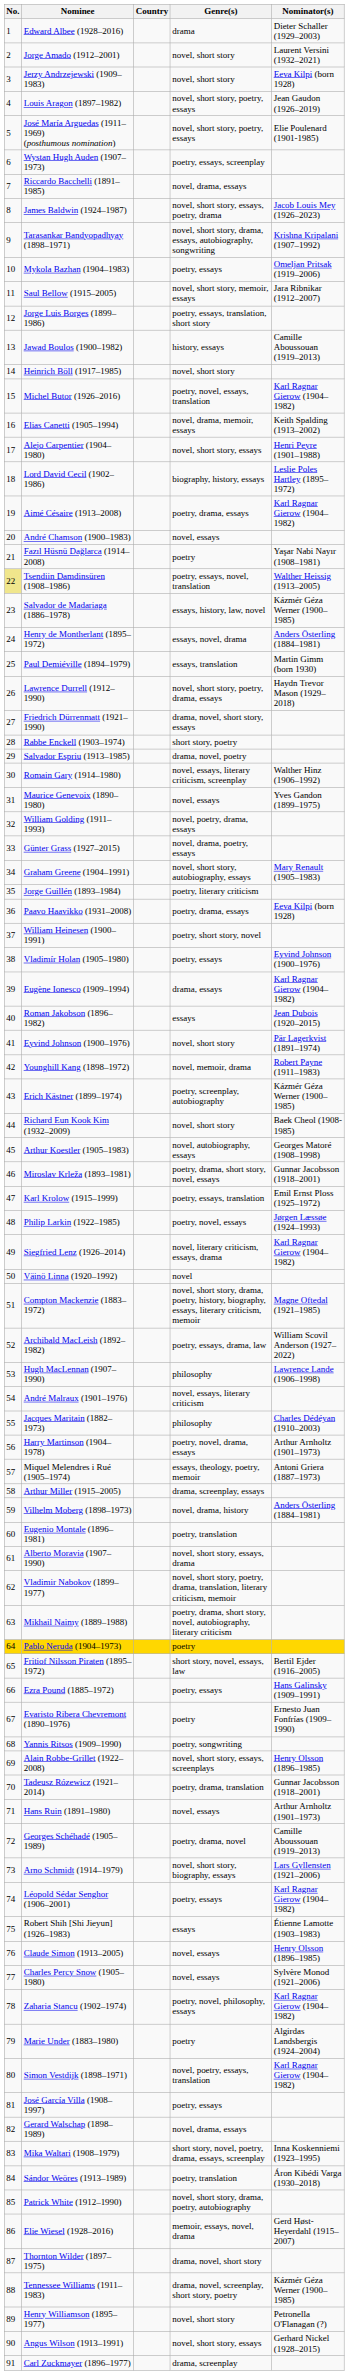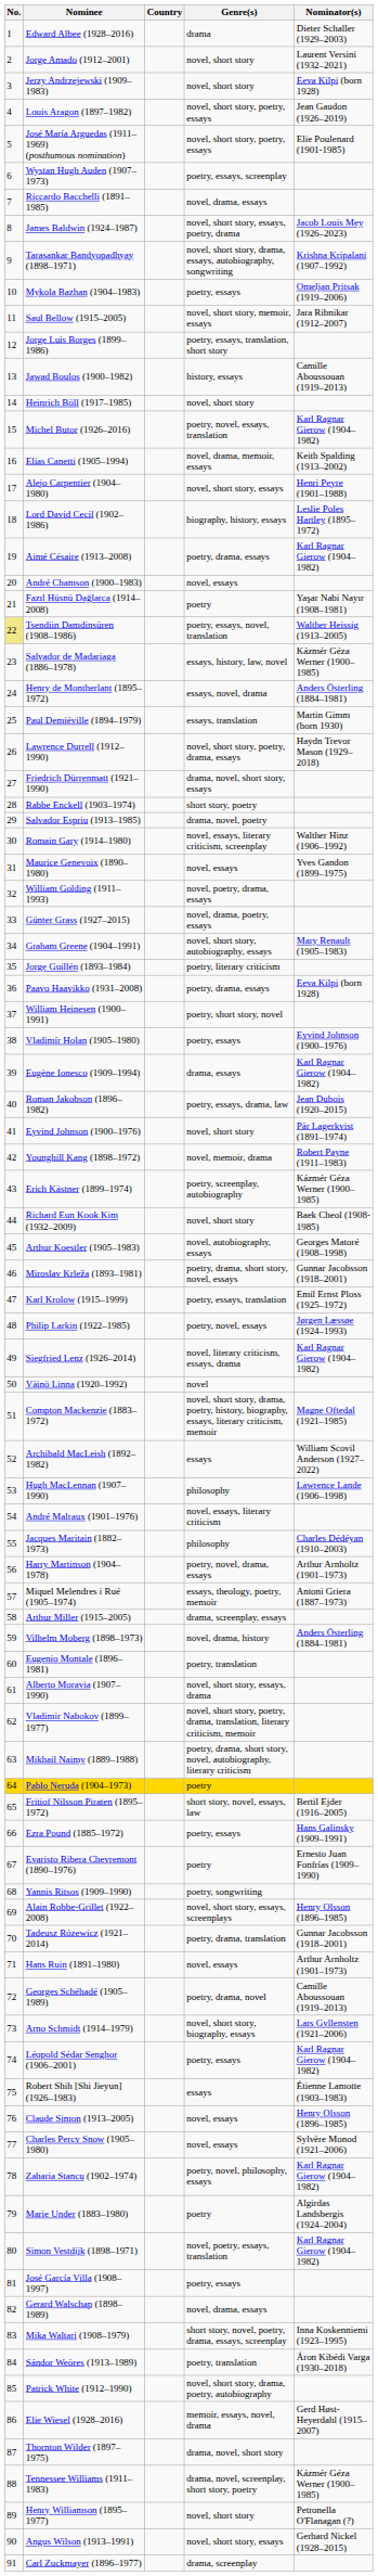Roman Jakobson (1896–1982) | Genre(s): essays -> poetry, essays, drama, law
Archibald MacLeish (1892–1982) | Genre(s): poetry, essays, drama, law -> essays
